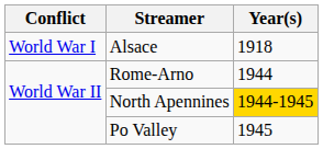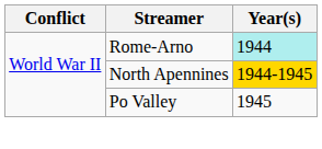- row: World War I | Alsace | 1918
Rome-Arno | Year(s): no background -> paleturquoise background
